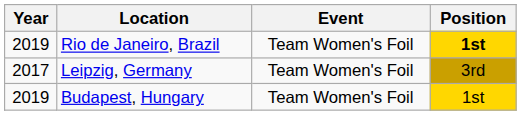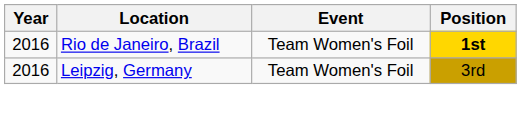Rio de Janeiro, Brazil | Year: 2019 -> 2016
Leipzig, Germany | Year: 2017 -> 2016
- row: 2019 | Budapest, Hungary | Team Women's Foil | 1st
